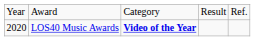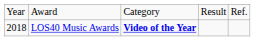LOS40 Music Awards | column 1: 2020 -> 2018
